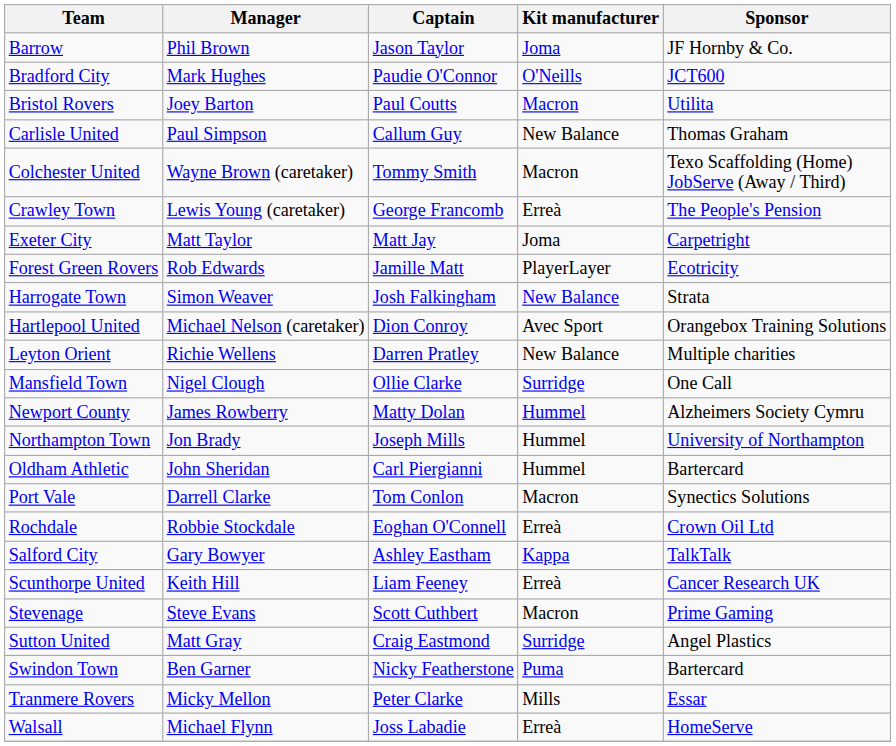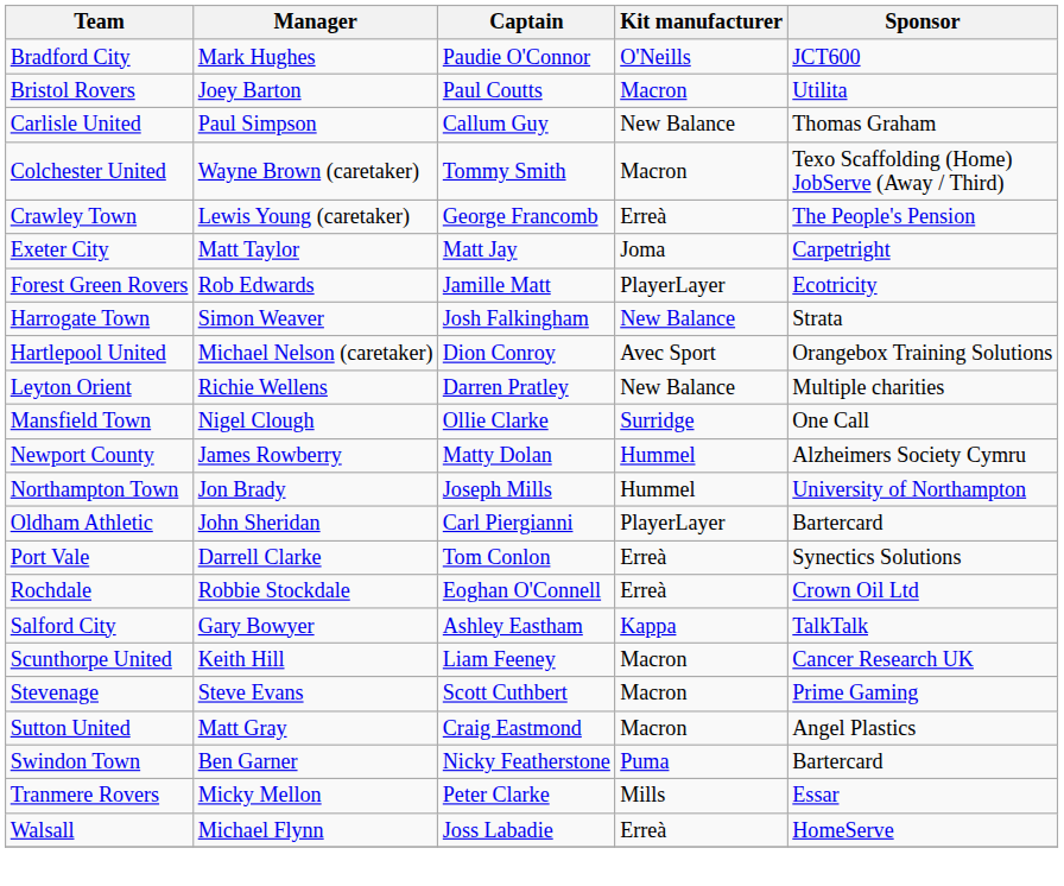- row: Barrow | Phil Brown | Jason Taylor | Joma | JF Hornby & Co.
Oldham Athletic | Kit manufacturer: Hummel -> PlayerLayer
Port Vale | Kit manufacturer: Macron -> Erreà
Scunthorpe United | Kit manufacturer: Erreà -> Macron
Sutton United | Kit manufacturer: Surridge -> Macron
